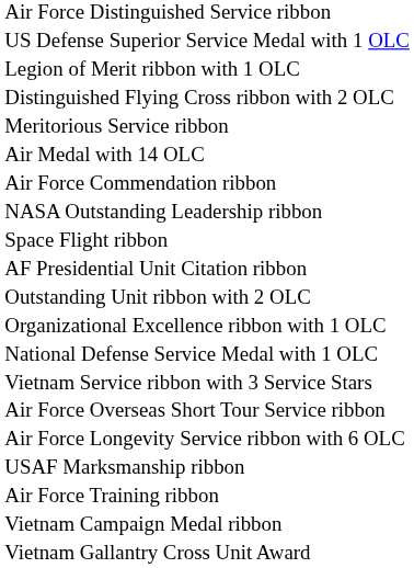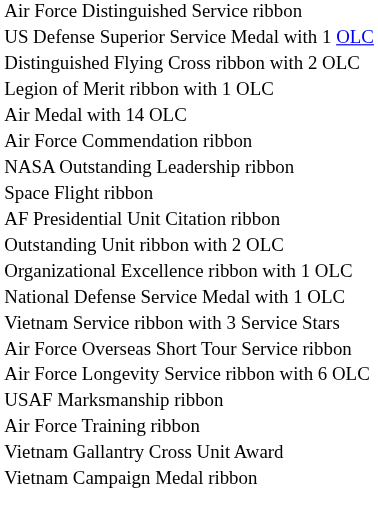rows swapped: Legion of Merit ribbon with 1 OLC <-> Distinguished Flying Cross ribbon with 2 OLC
- row: Meritorious Service ribbon
rows swapped: Vietnam Gallantry Cross Unit Award <-> Vietnam Campaign Medal ribbon
